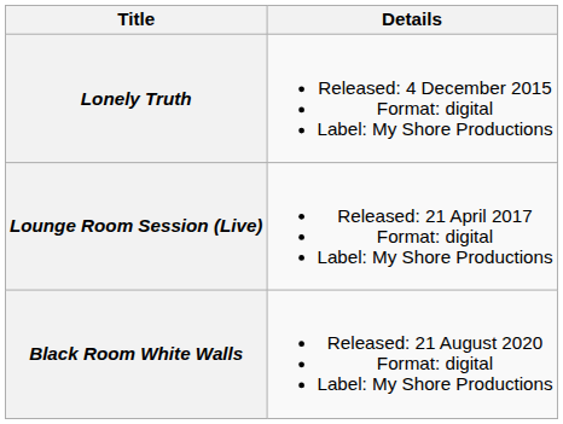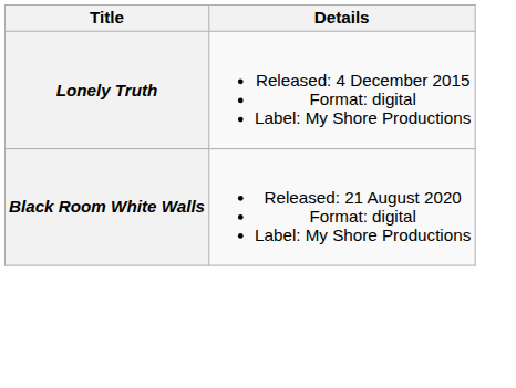- row: Lounge Room Session (Live) | Released: 21 April 2017 Format: digital Label: My Shore Productions
